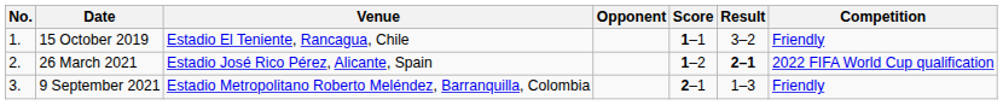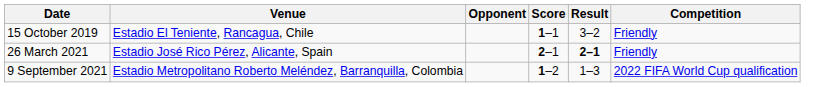- column: No. | 1. | 2. | 3.
26 March 2021 | Score: 1–2 -> 2–1
26 March 2021 | Competition: 2022 FIFA World Cup qualification -> Friendly
9 September 2021 | Score: 2–1 -> 1–2
9 September 2021 | Competition: Friendly -> 2022 FIFA World Cup qualification
